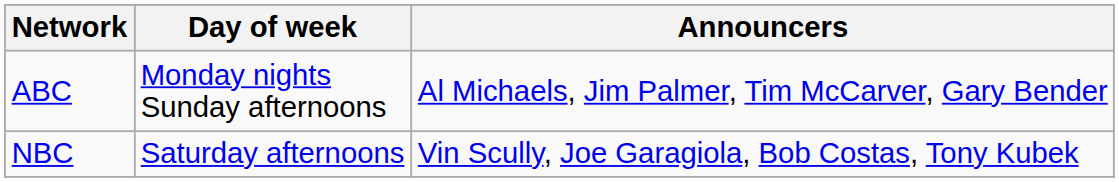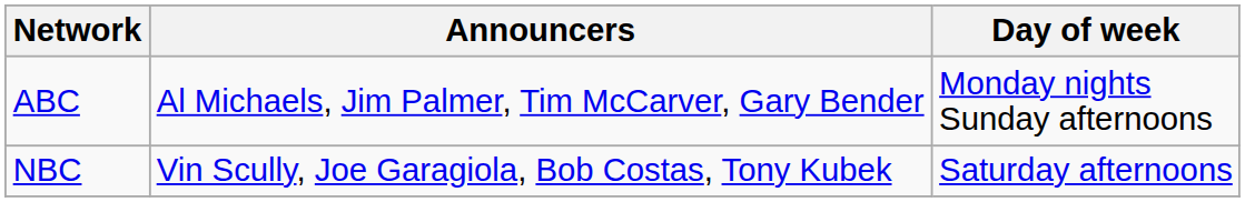columns swapped: Day of week <-> Announcers
